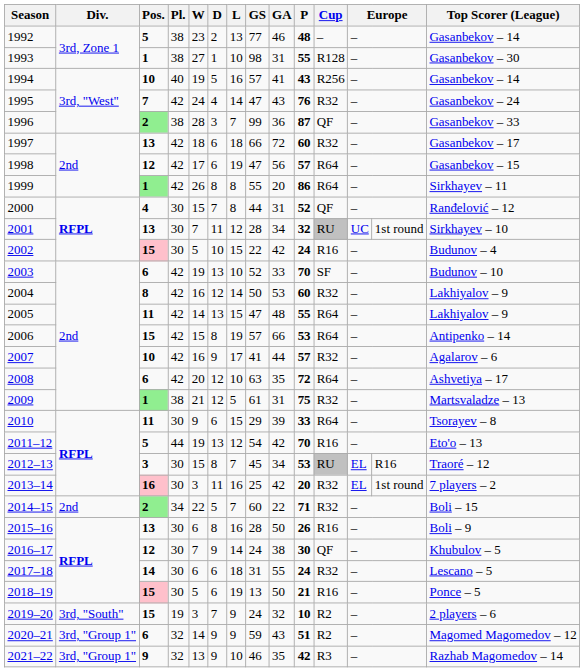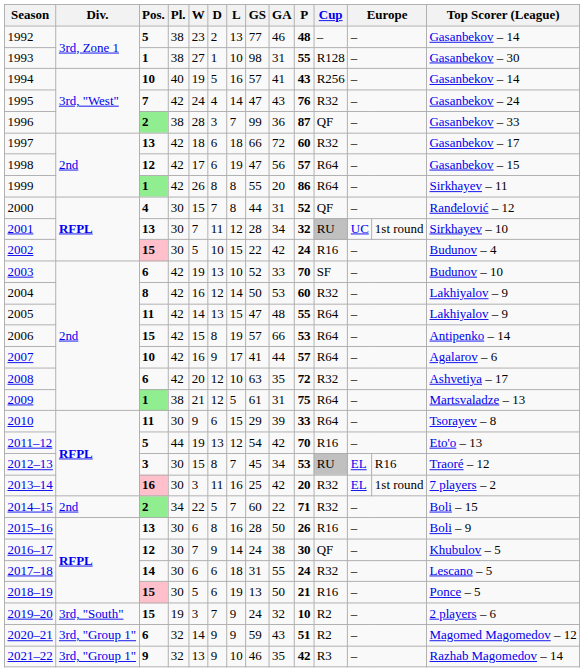2007 | Cup: R32 -> R64
2008 | Cup: R64 -> R32
2009 | Cup: R32 -> R64
